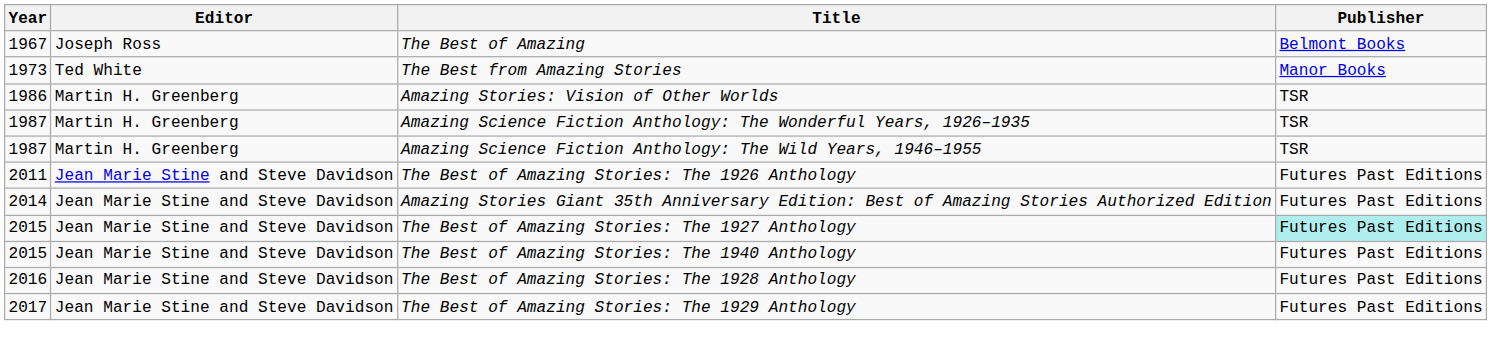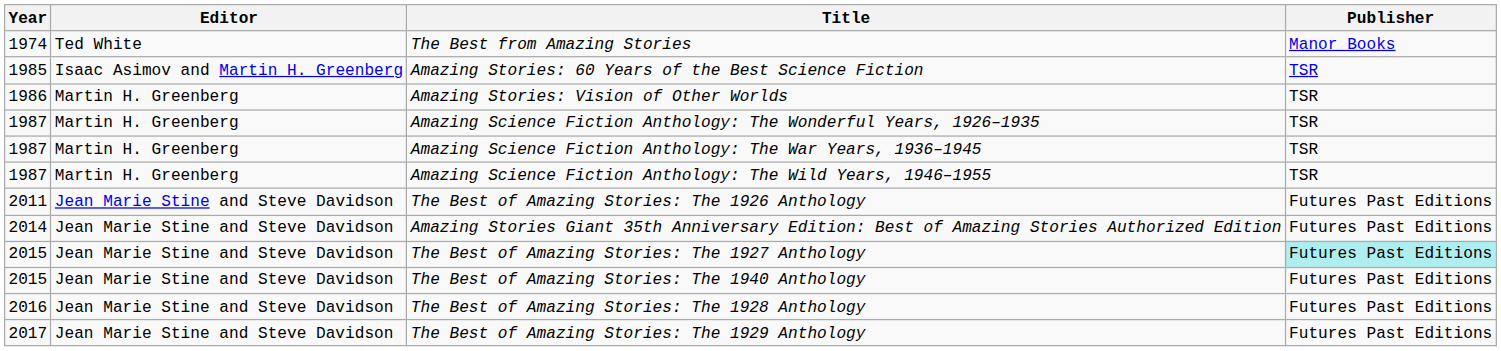- row: 1967 | Joseph Ross | The Best of Amazing | Belmont Books
The Best from Amazing Stories | Year: 1973 -> 1974
+ row: 1985 | Isaac Asimov and Martin H. Greenberg | Amazing Stories: 60 Years of the Best Science Fiction | TSR
+ row: 1987 | Martin H. Greenberg | Amazing Science Fiction Anthology: The War Years, 1936–1945 | TSR
